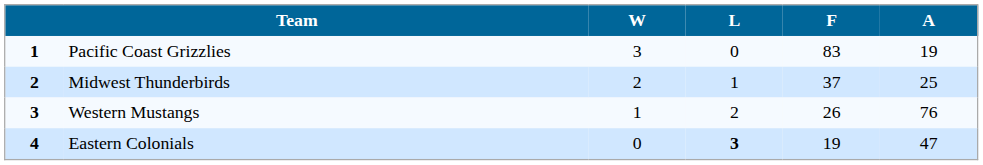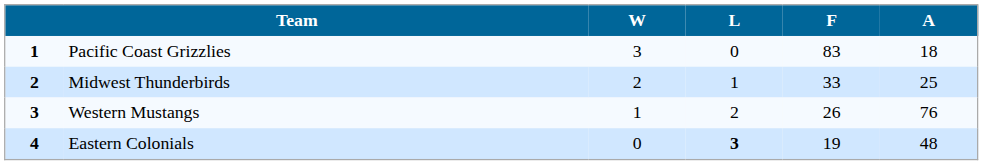Pacific Coast Grizzlies | A: 19 -> 18
Midwest Thunderbirds | F: 37 -> 33
Eastern Colonials | A: 47 -> 48
